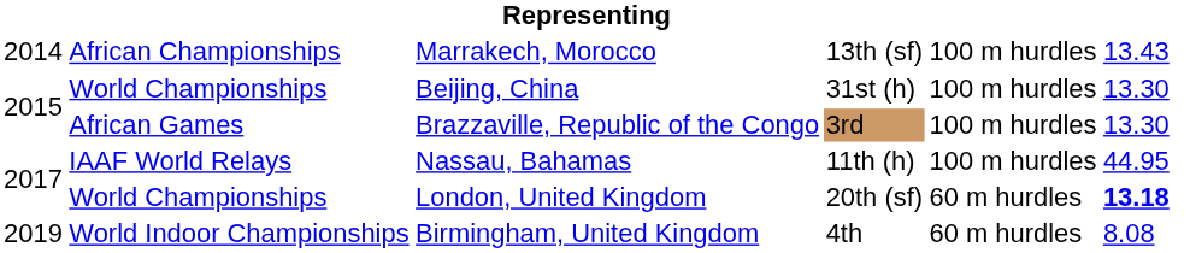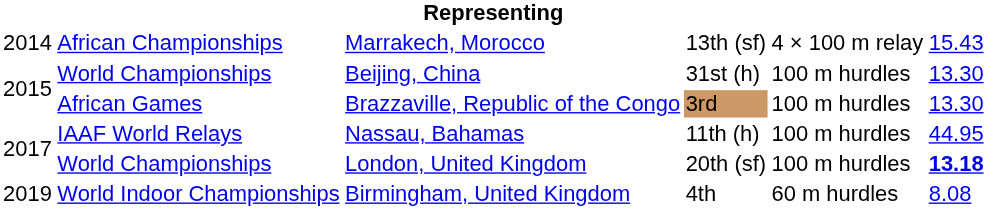Marrakech, Morocco | column 5: 100 m hurdles -> 4 × 100 m relay
Marrakech, Morocco | column 6: 13.43 -> 15.43
London, United Kingdom | column 5: 60 m hurdles -> 100 m hurdles
